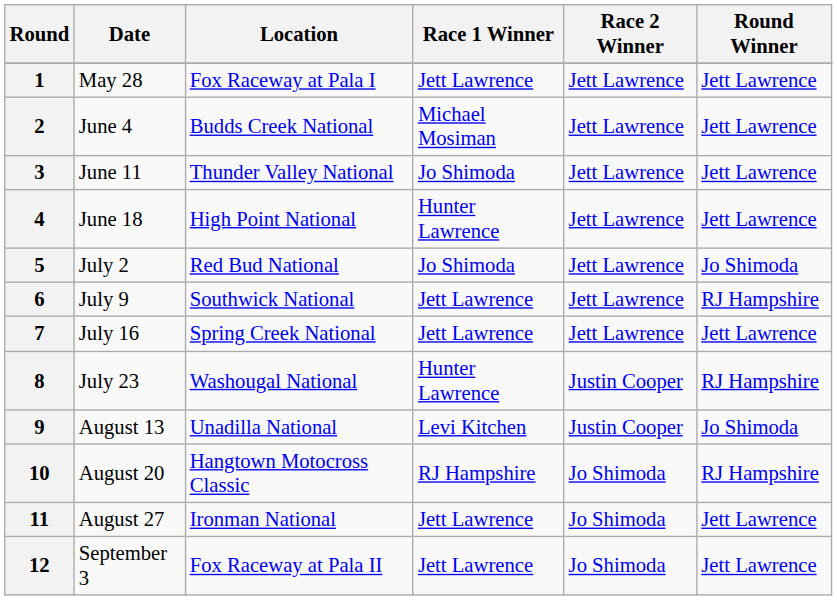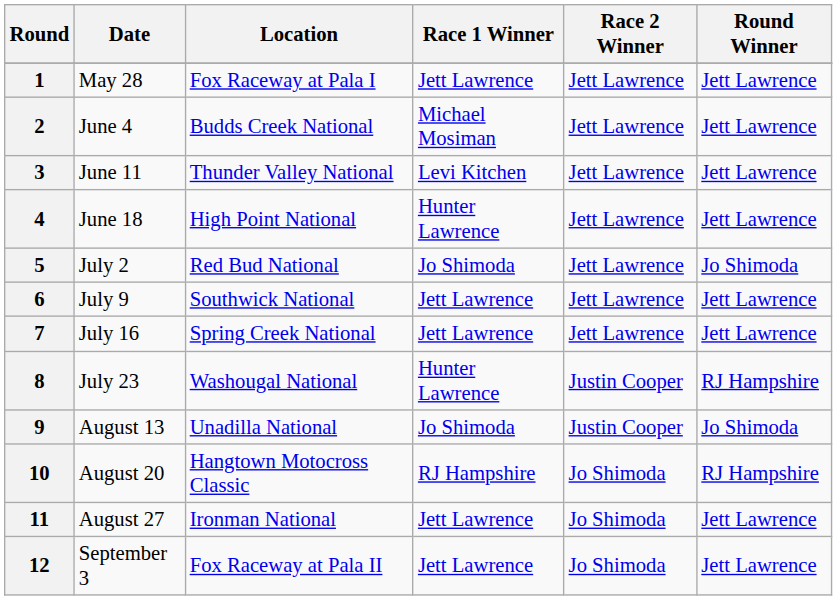3 | Race 1 Winner: Jo Shimoda -> Levi Kitchen
6 | Round Winner: RJ Hampshire -> Jett Lawrence
9 | Race 1 Winner: Levi Kitchen -> Jo Shimoda
